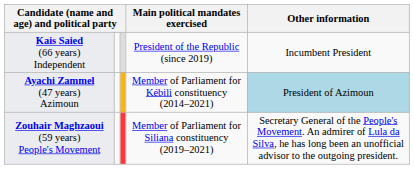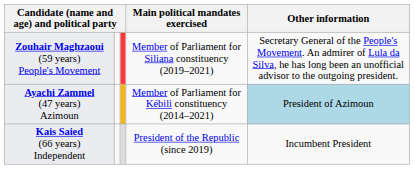rows swapped: Kais Saied (66 years) Independent <-> Zouhair Maghzaoui (59 years) People's Movement
